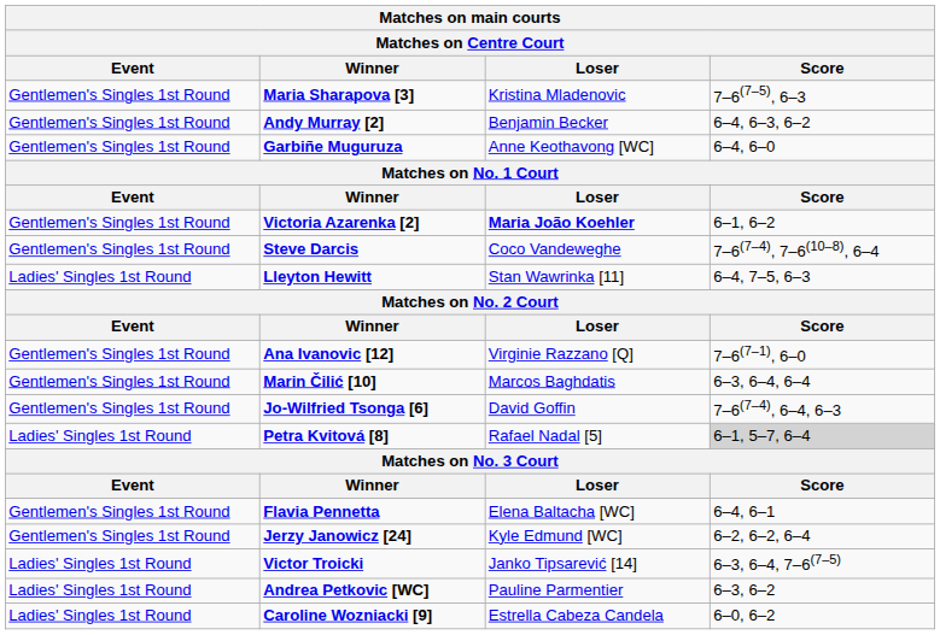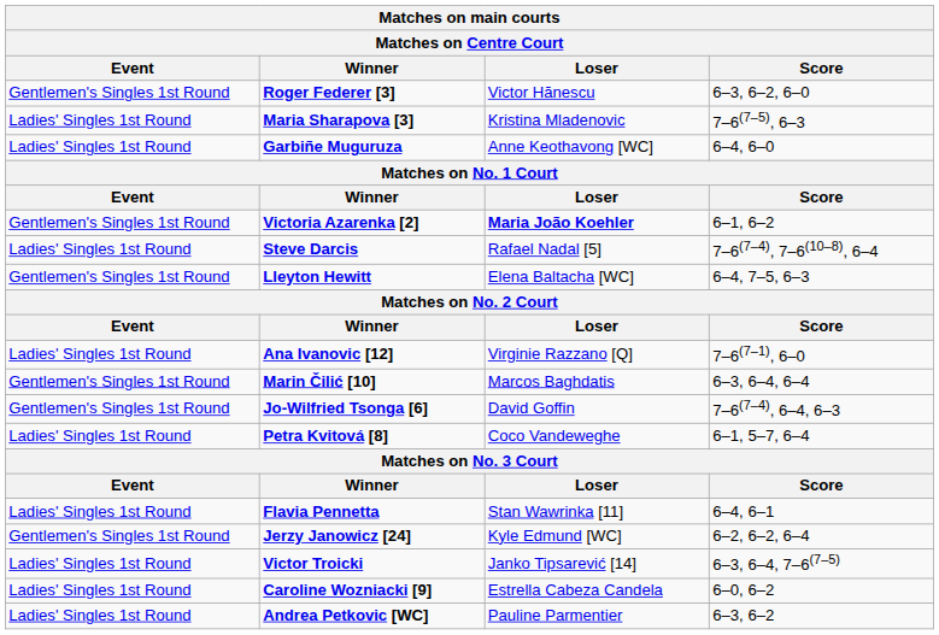+ row: Gentlemen's Singles 1st Round | Roger Federer [3] | Victor Hănescu | 6–3, 6–2, 6–0
Maria Sharapova [3] | Event: Gentlemen's Singles 1st Round -> Ladies' Singles 1st Round
- row: Gentlemen's Singles 1st Round | Andy Murray [2] | Benjamin Becker | 6–4, 6–3, 6–2
Garbiñe Muguruza | Event: Gentlemen's Singles 1st Round -> Ladies' Singles 1st Round
Steve Darcis | Event: Gentlemen's Singles 1st Round -> Ladies' Singles 1st Round
Steve Darcis | Loser: Coco Vandeweghe -> Rafael Nadal [5]
Lleyton Hewitt | Event: Ladies' Singles 1st Round -> Gentlemen's Singles 1st Round
Lleyton Hewitt | Loser: Stan Wawrinka [11] -> Elena Baltacha [WC]
Ana Ivanovic [12] | Event: Gentlemen's Singles 1st Round -> Ladies' Singles 1st Round
Petra Kvitová [8] | Loser: Rafael Nadal [5] -> Coco Vandeweghe
Petra Kvitová [8] | Score: lightgrey background -> no background
Flavia Pennetta | Event: Gentlemen's Singles 1st Round -> Ladies' Singles 1st Round
Flavia Pennetta | Loser: Elena Baltacha [WC] -> Stan Wawrinka [11]
rows swapped: Caroline Wozniacki [9] <-> Andrea Petkovic [WC]
